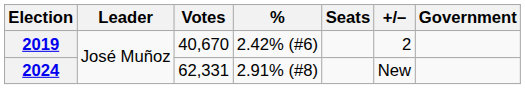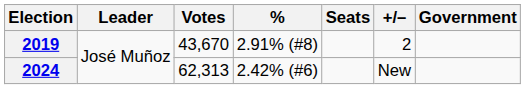2019 | Votes: 40,670 -> 43,670
2019 | %: 2.42% (#6) -> 2.91% (#8)
2024 | Votes: 62,331 -> 62,313
2024 | %: 2.91% (#8) -> 2.42% (#6)
